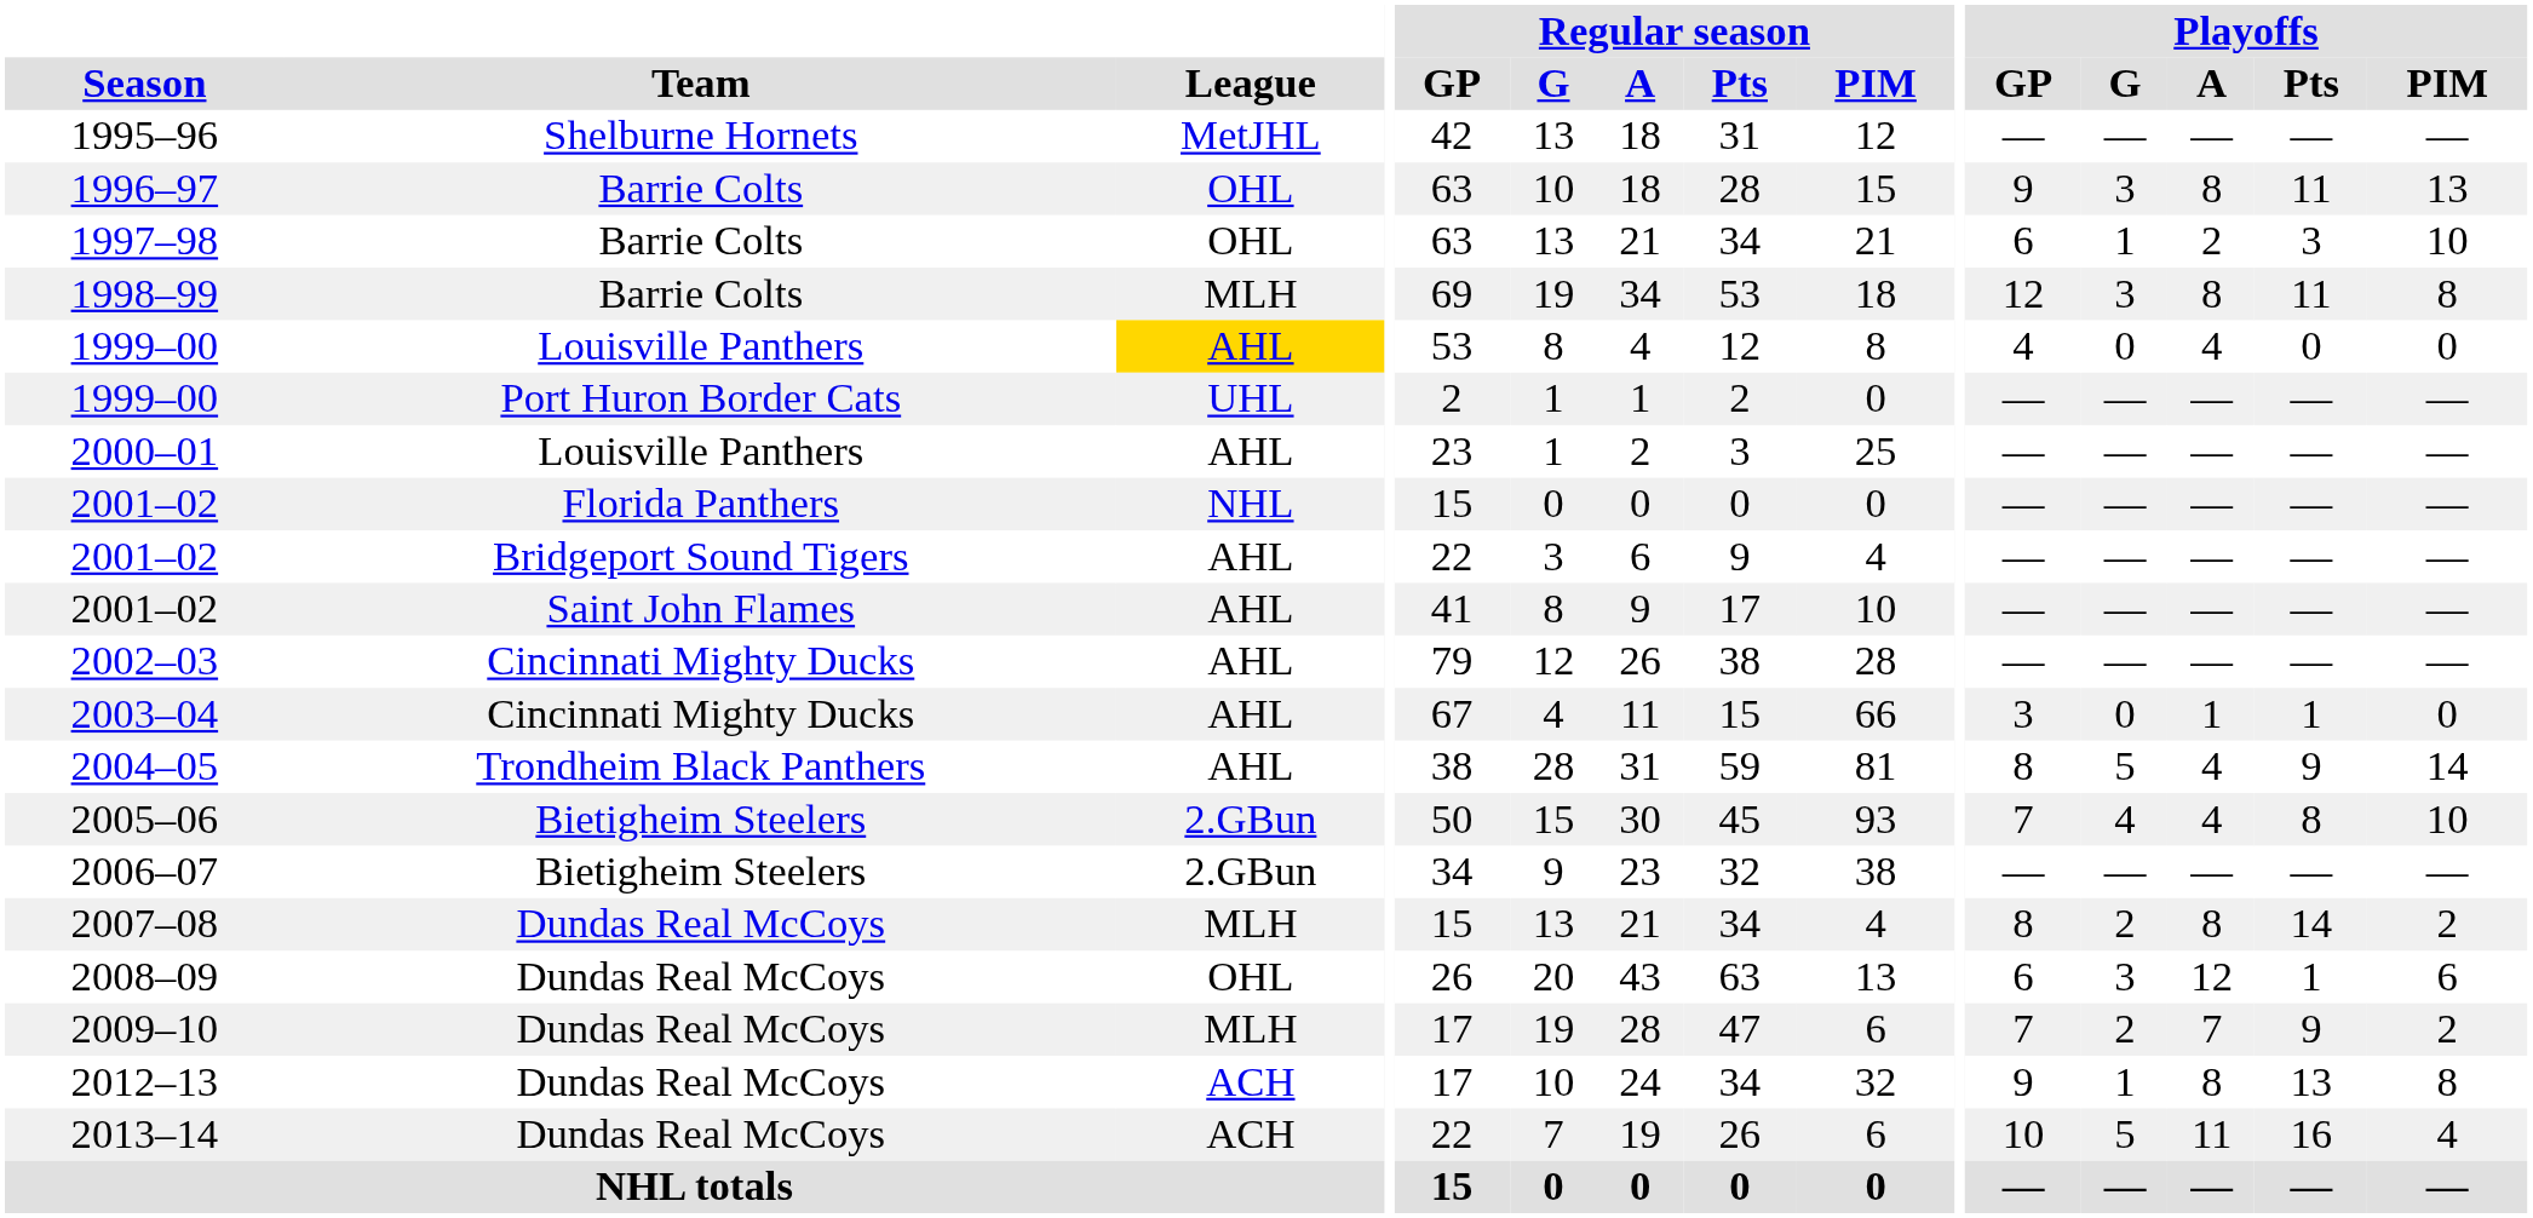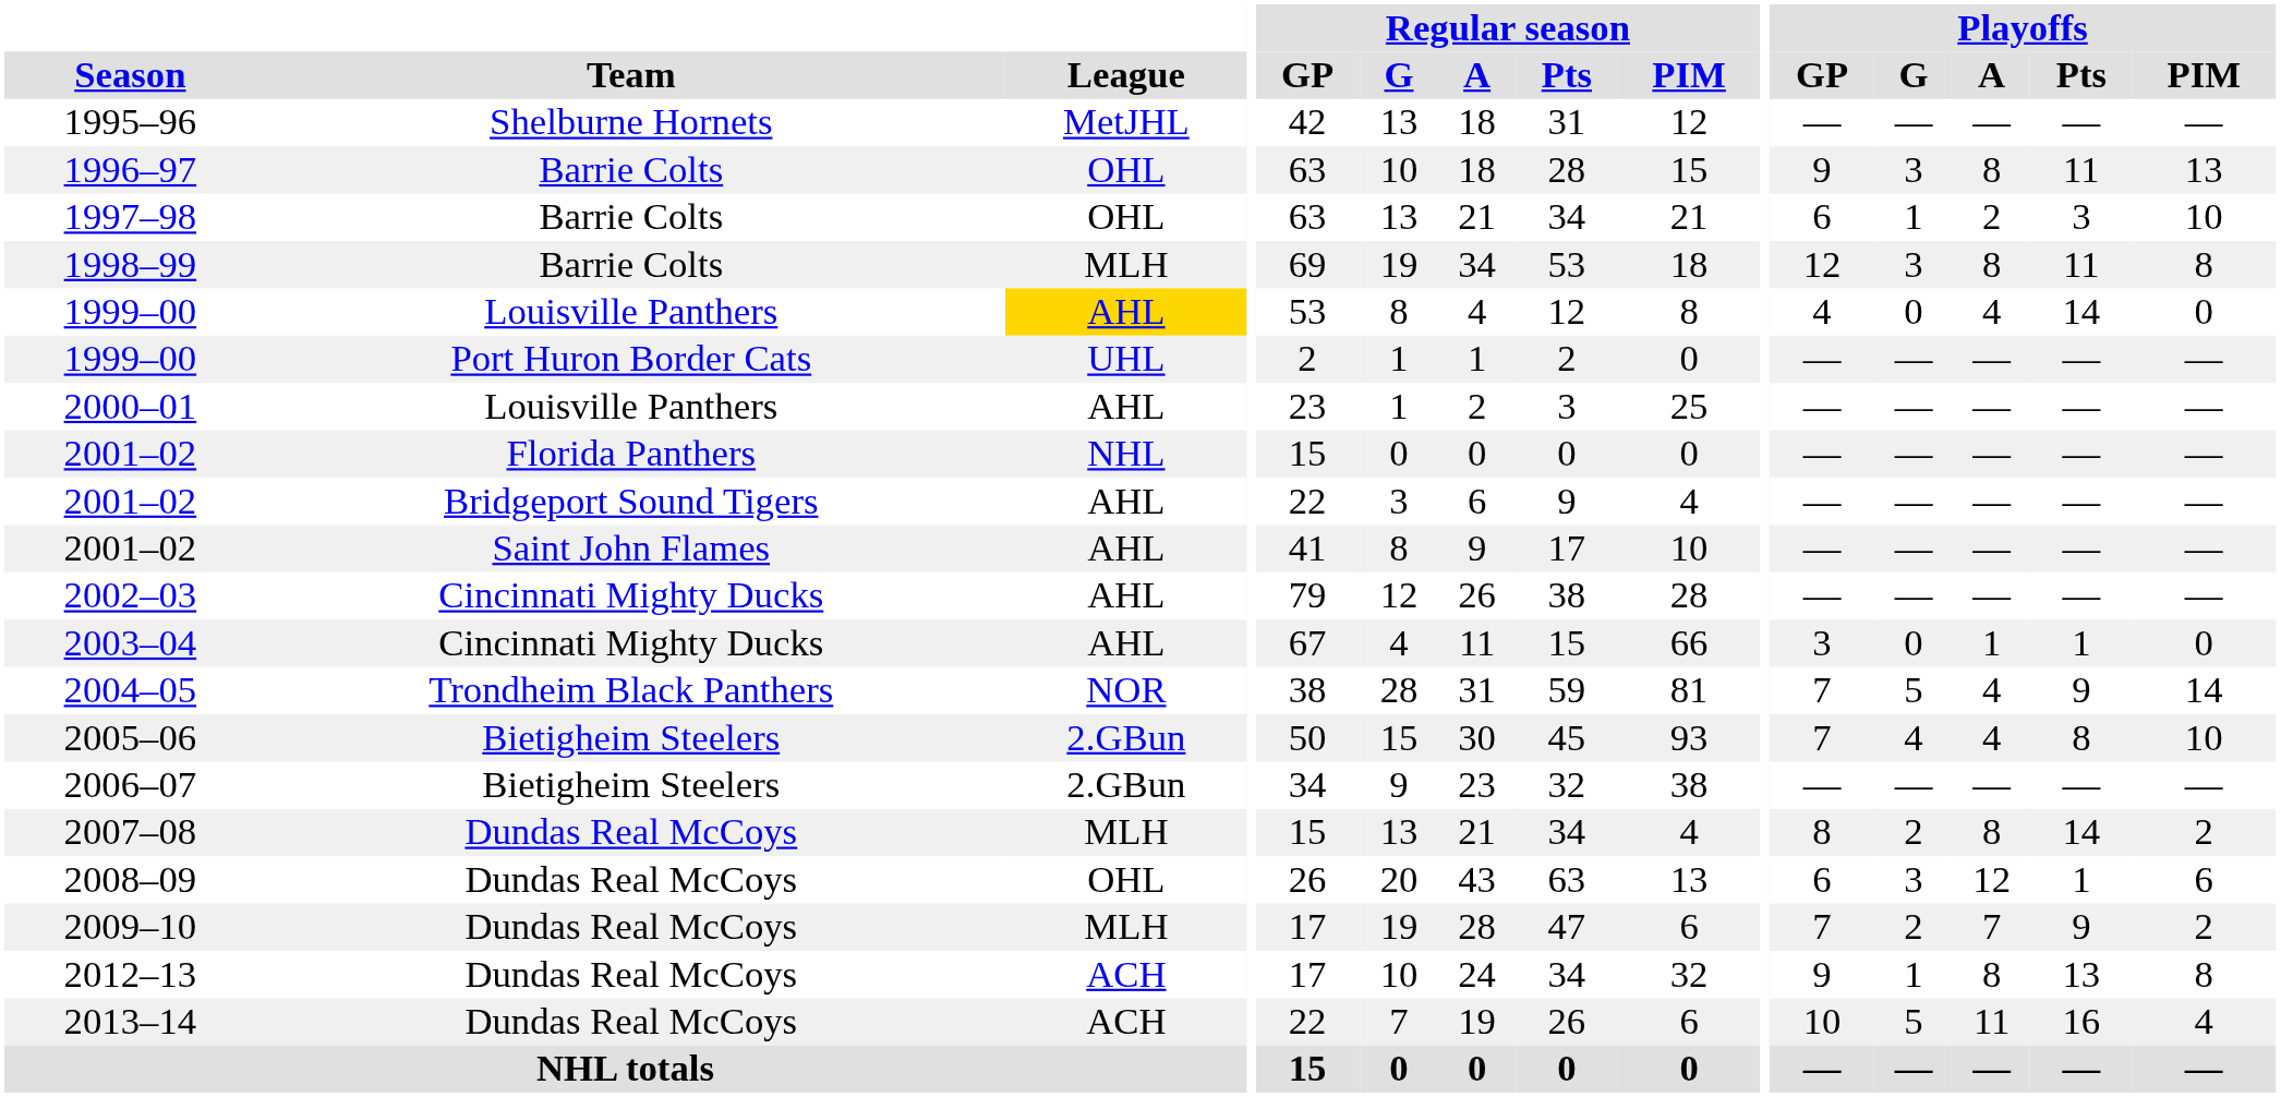1999–00 / Louisville Panthers | Playoffs / Pts: 0 -> 14
2004–05 | League: AHL -> NOR
2004–05 | Playoffs / GP: 8 -> 7
